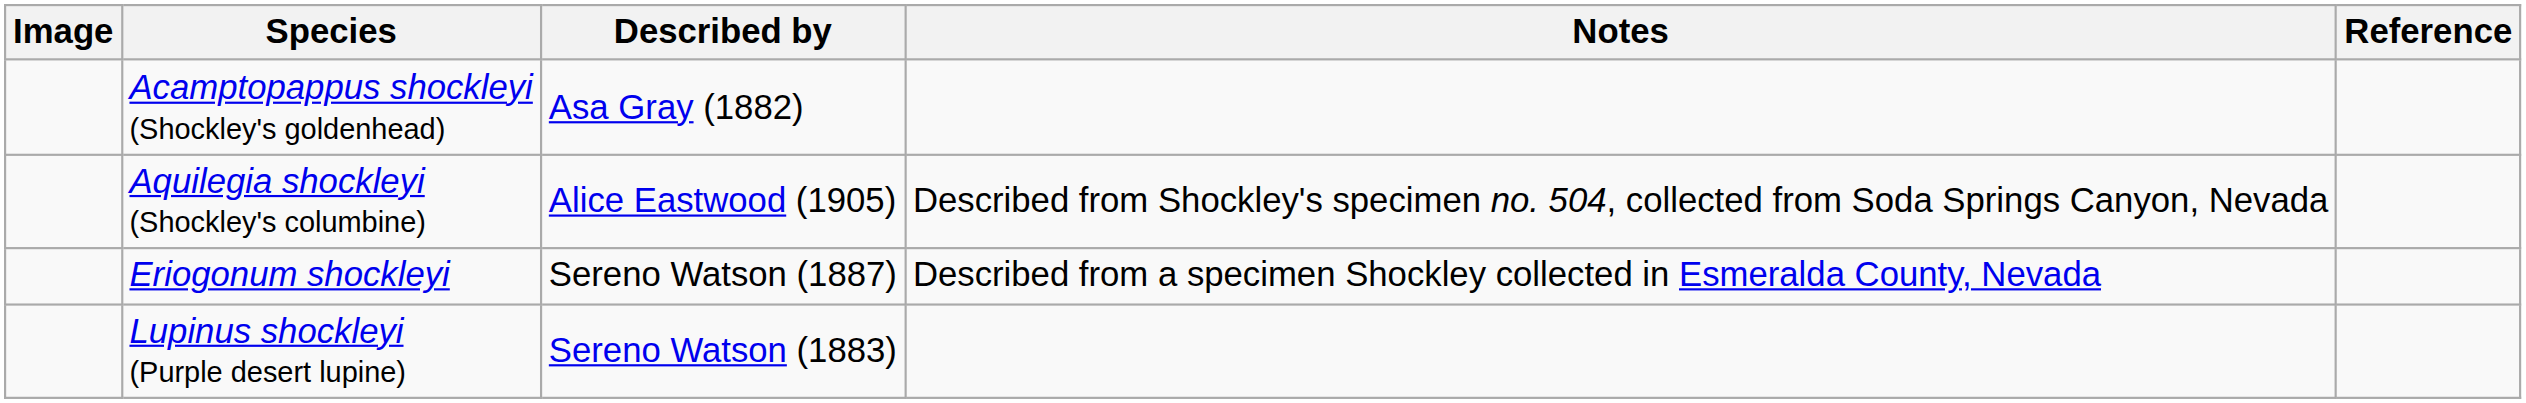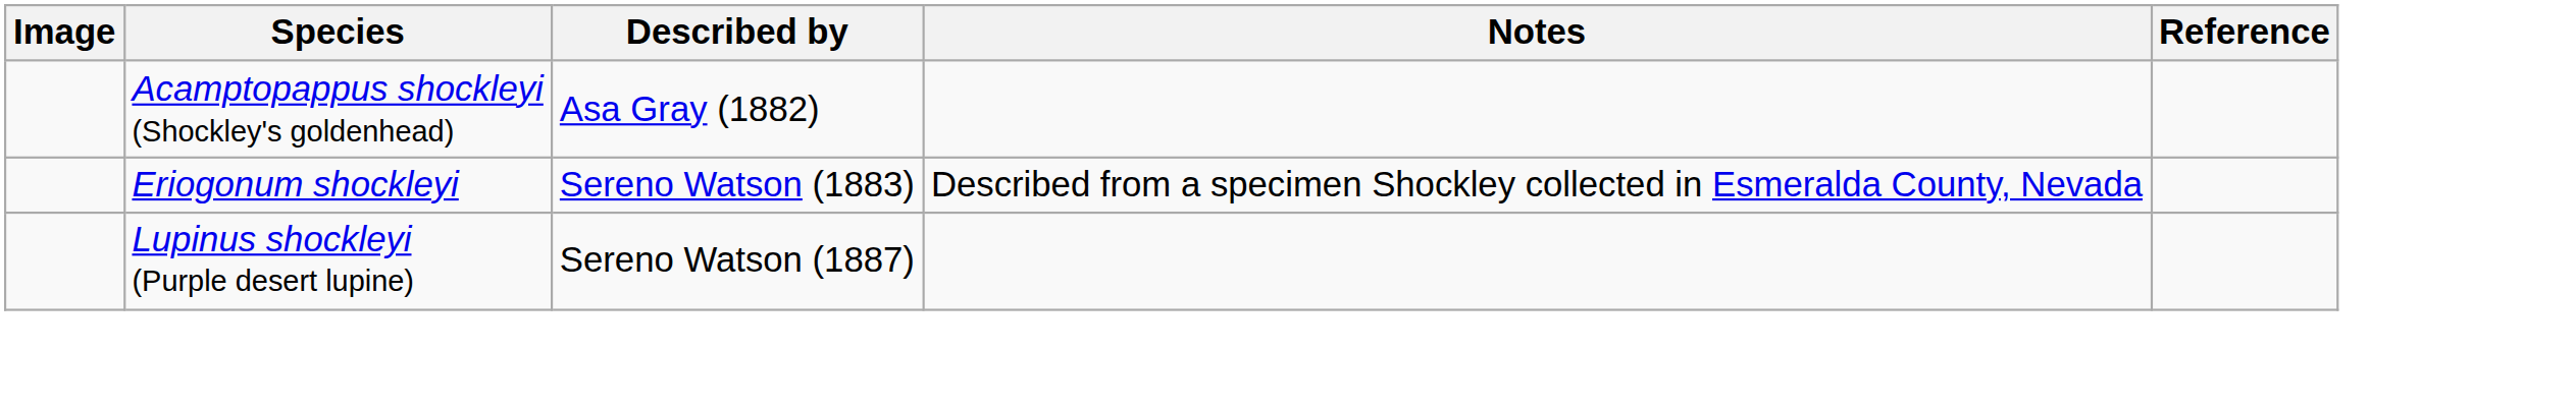- row: Aquilegia shockleyi (Shockley's columbine) | Alice Eastwood (1905) | Described from Shockley's specimen no. 504, collected from Soda Springs Canyon, Nevada
Eriogonum shockleyi | Described by: Sereno Watson (1887) -> Sereno Watson (1883)
Lupinus shockleyi (Purple desert lupine) | Described by: Sereno Watson (1883) -> Sereno Watson (1887)
